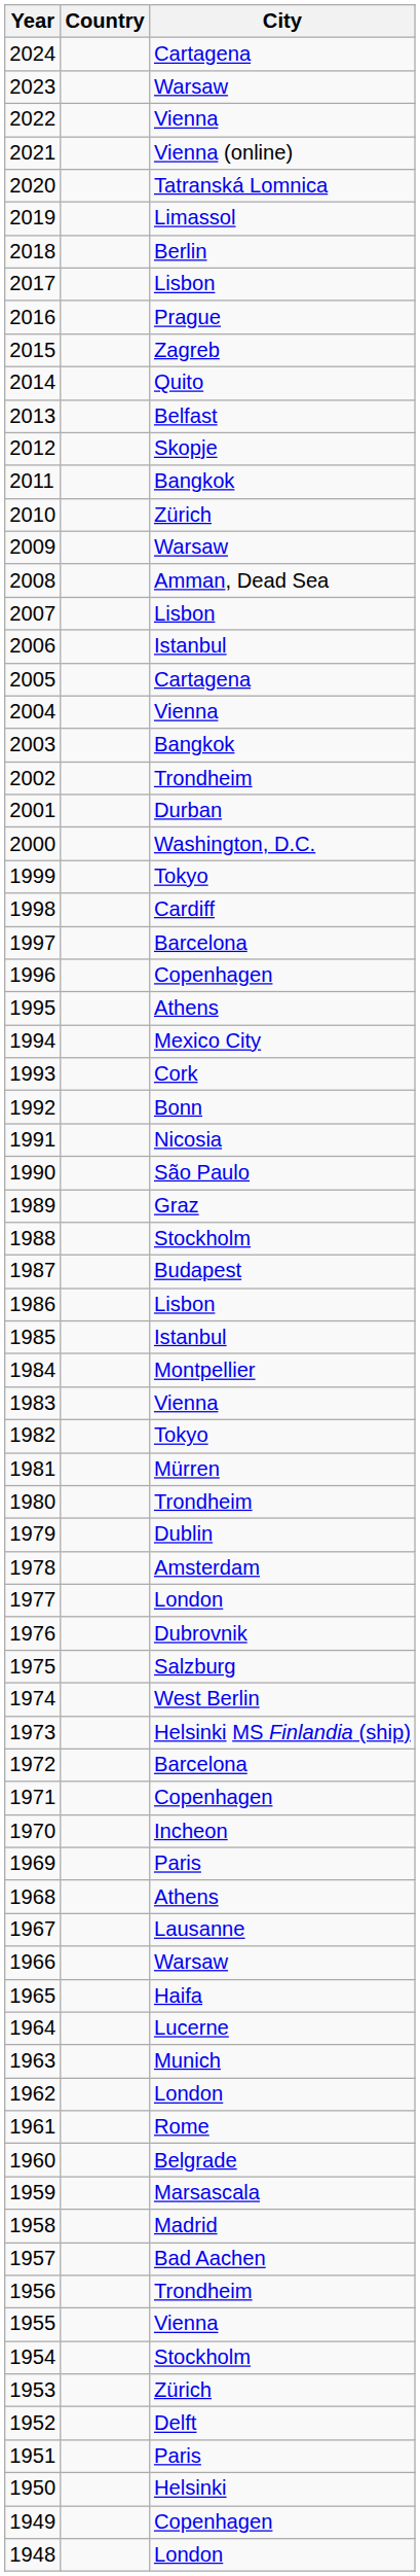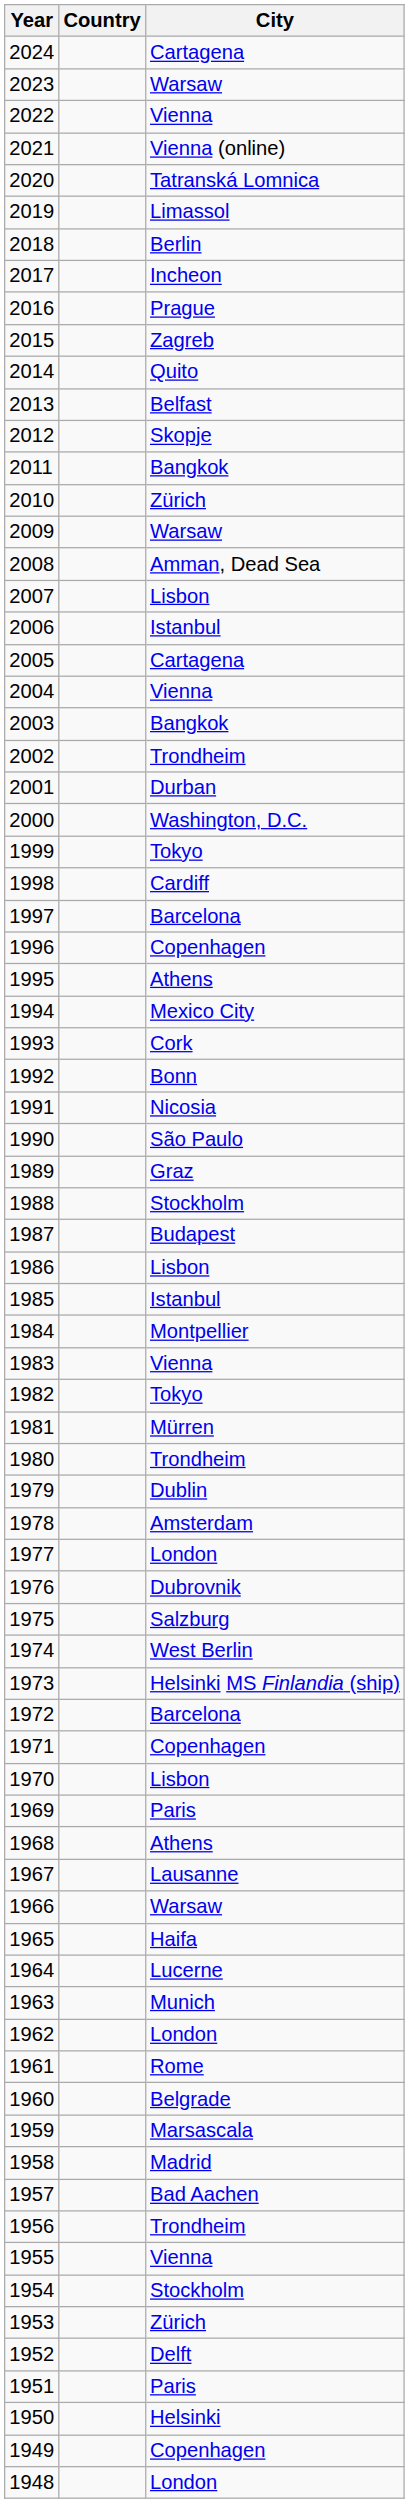2017 | City: Lisbon -> Incheon
1970 | City: Incheon -> Lisbon
